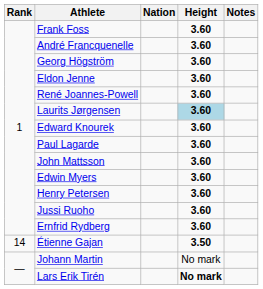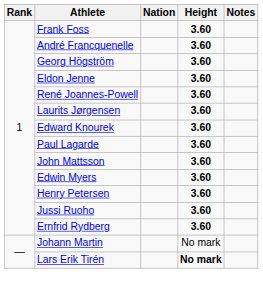Laurits Jørgensen | Height: lightblue background -> no background
- row: 14 | Étienne Gajan | 3.50
